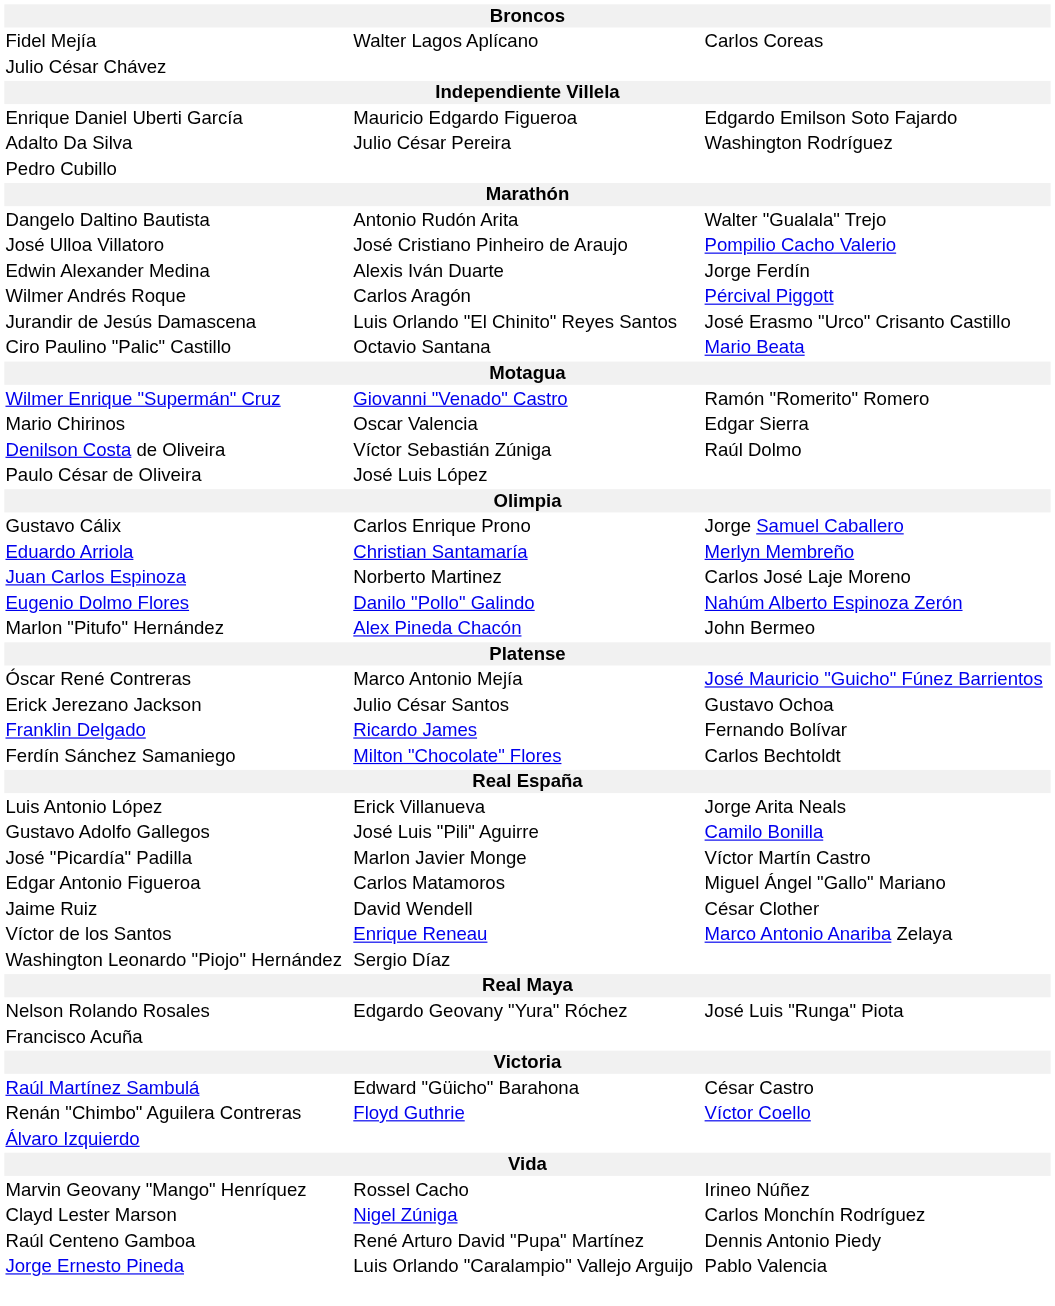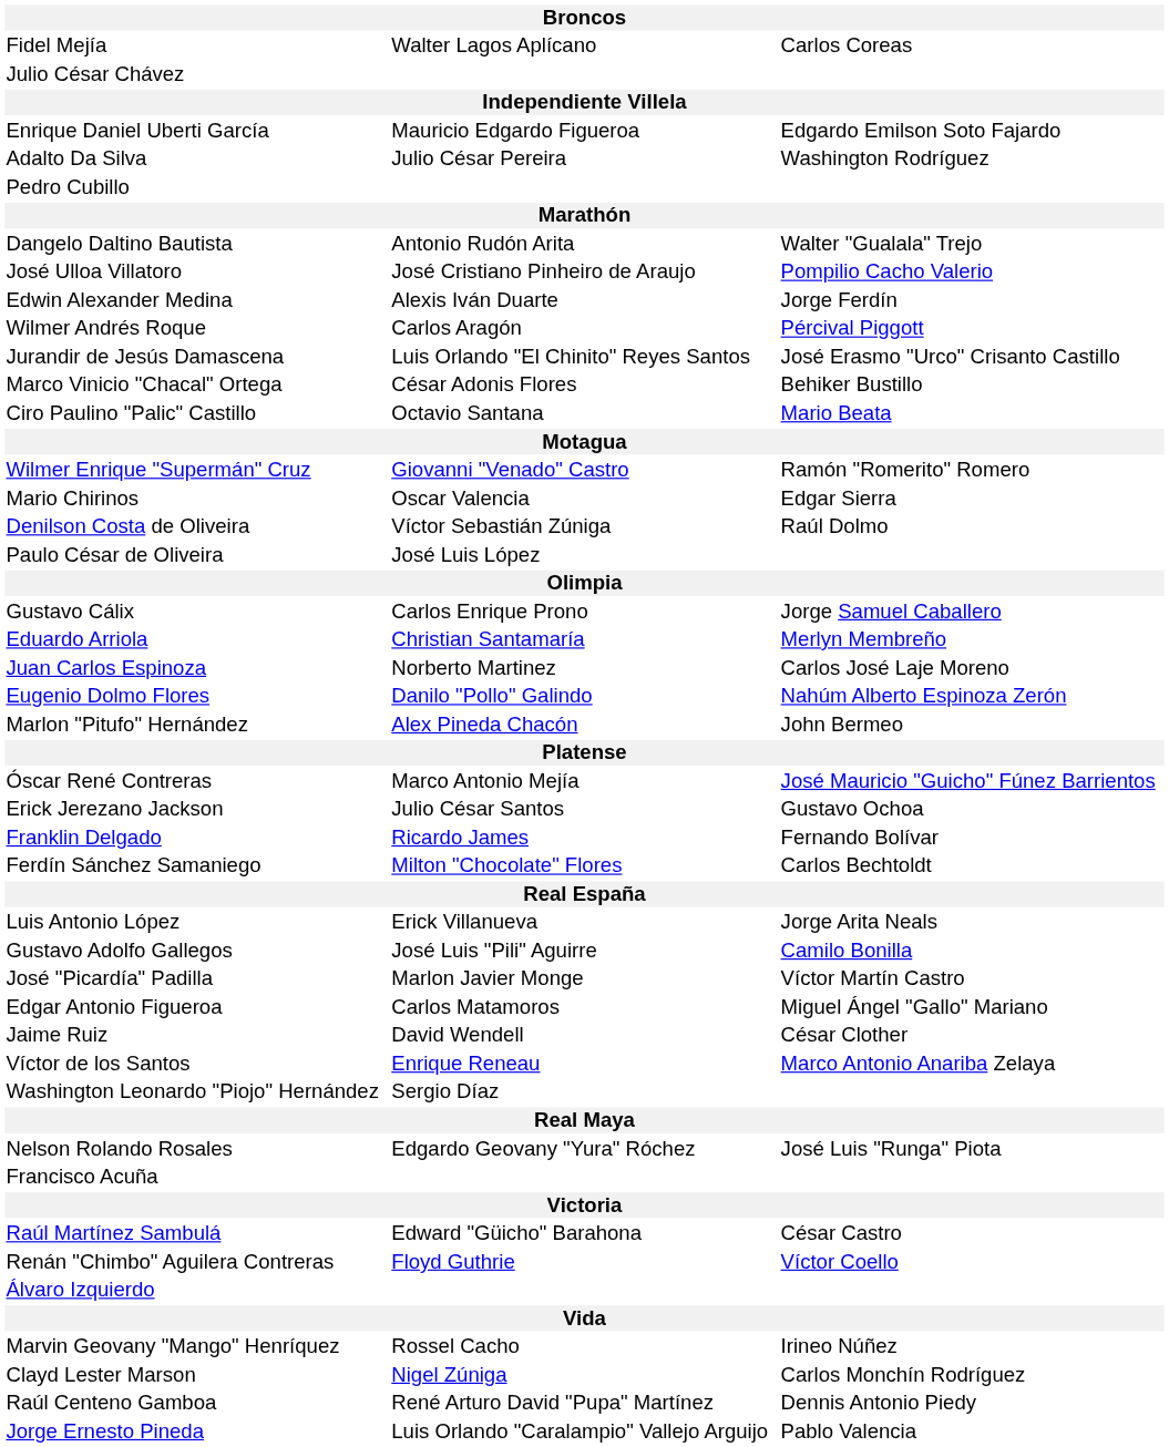+ row: Marco Vinicio "Chacal" Ortega | César Adonis Flores | Behiker Bustillo
